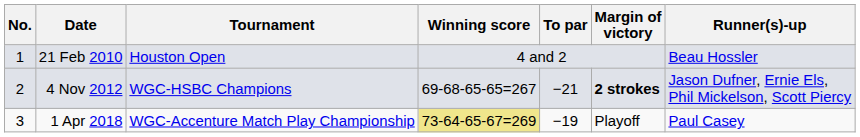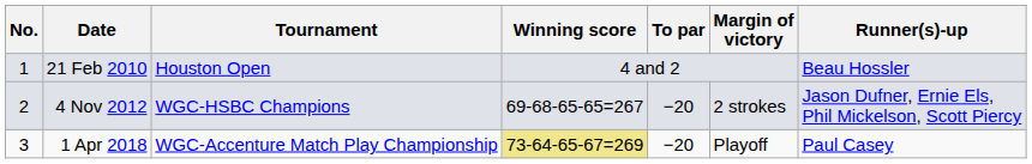4 Nov 2012 | To par: −21 -> −20
4 Nov 2012 | Margin of victory: bold -> normal
1 Apr 2018 | To par: −19 -> −20
